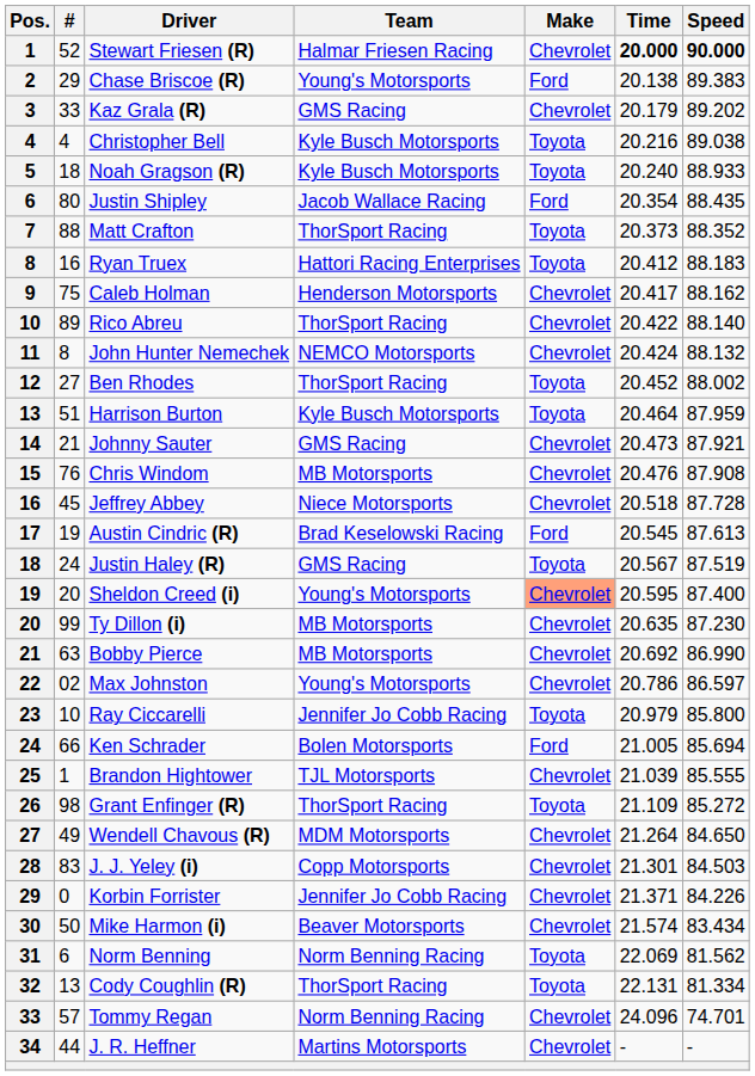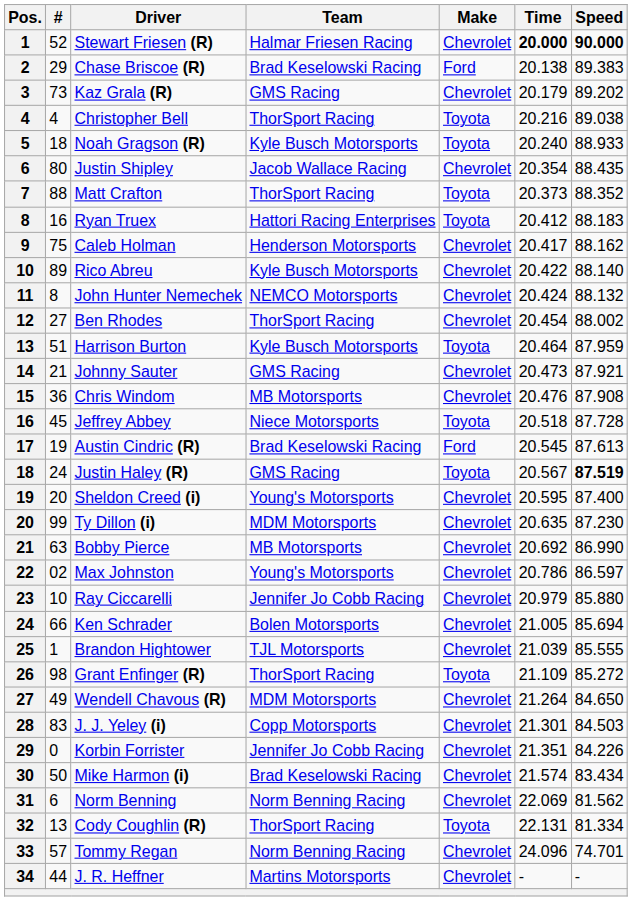Chase Briscoe (R) | Team: Young's Motorsports -> Brad Keselowski Racing
Kaz Grala (R) | #: 33 -> 73
Christopher Bell | Team: Kyle Busch Motorsports -> ThorSport Racing
Justin Shipley | Make: Ford -> Chevrolet
Rico Abreu | Team: ThorSport Racing -> Kyle Busch Motorsports
Ben Rhodes | Make: Toyota -> Chevrolet
Ben Rhodes | Time: 20.452 -> 20.454
Chris Windom | #: 76 -> 36
Jeffrey Abbey | Make: Chevrolet -> Toyota
Justin Haley (R) | Speed: normal -> bold
Sheldon Creed (i) | Make: lightsalmon background -> no background
Ty Dillon (i) | Team: MB Motorsports -> MDM Motorsports
Ray Ciccarelli | Make: Toyota -> Chevrolet
Ray Ciccarelli | Speed: 85.800 -> 85.880
Ken Schrader | Make: Ford -> Chevrolet
Korbin Forrister | Time: 21.371 -> 21.351
Mike Harmon (i) | Team: Beaver Motorsports -> Brad Keselowski Racing
Norm Benning | Make: Toyota -> Chevrolet
